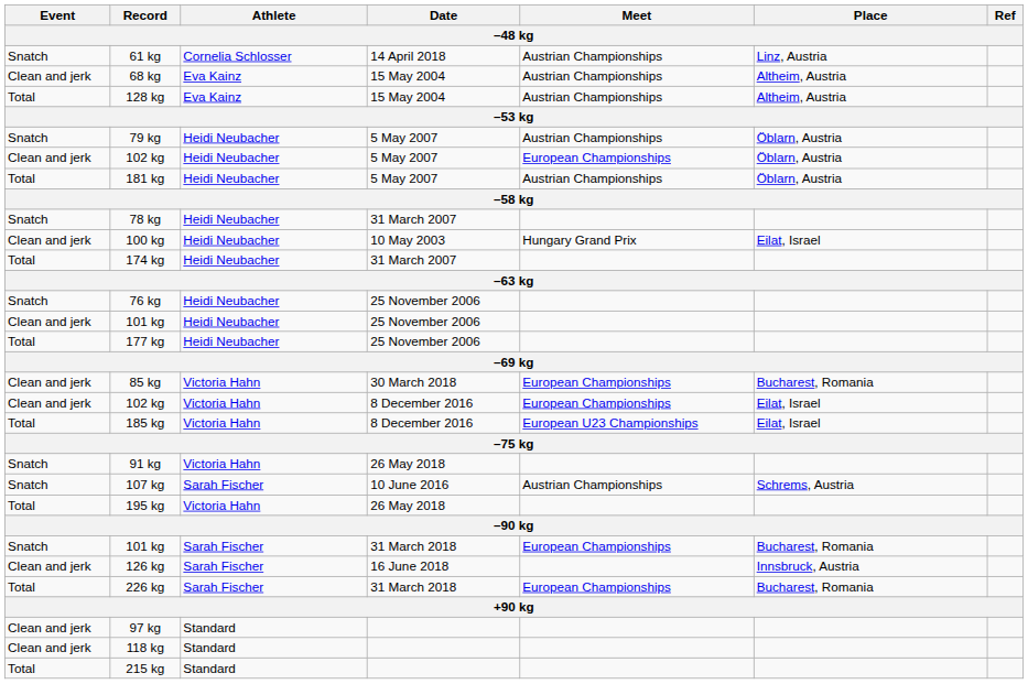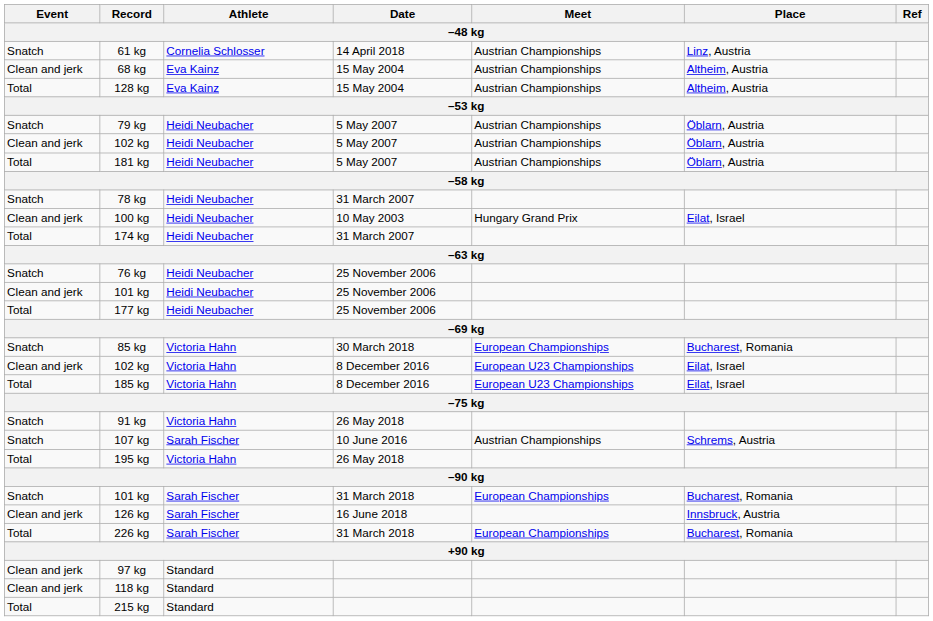102 kg / 5 May 2007 | Meet: European Championships -> Austrian Championships
85 kg | Event: Clean and jerk -> Snatch
102 kg / 8 December 2016 | Meet: European Championships -> European U23 Championships
